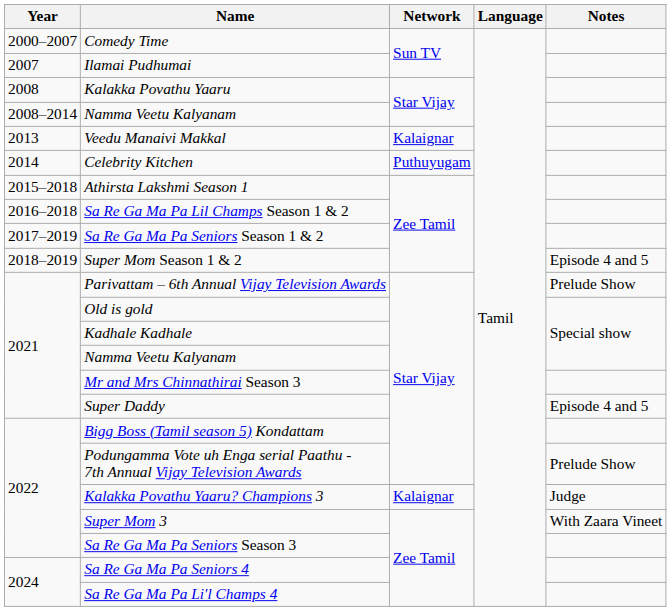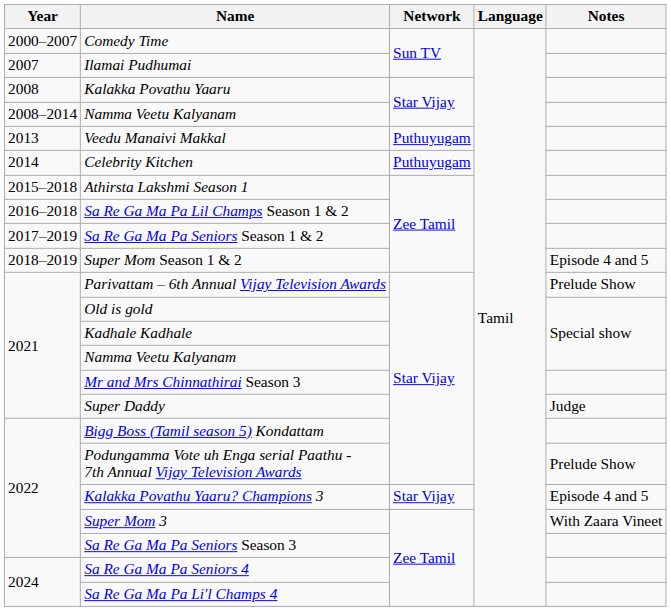Veedu Manaivi Makkal | Network: Kalaignar -> Puthuyugam
Super Daddy | Notes: Episode 4 and 5 -> Judge
Kalakka Povathu Yaaru? Champions 3 | Network: Kalaignar -> Star Vijay
Kalakka Povathu Yaaru? Champions 3 | Notes: Judge -> Episode 4 and 5
